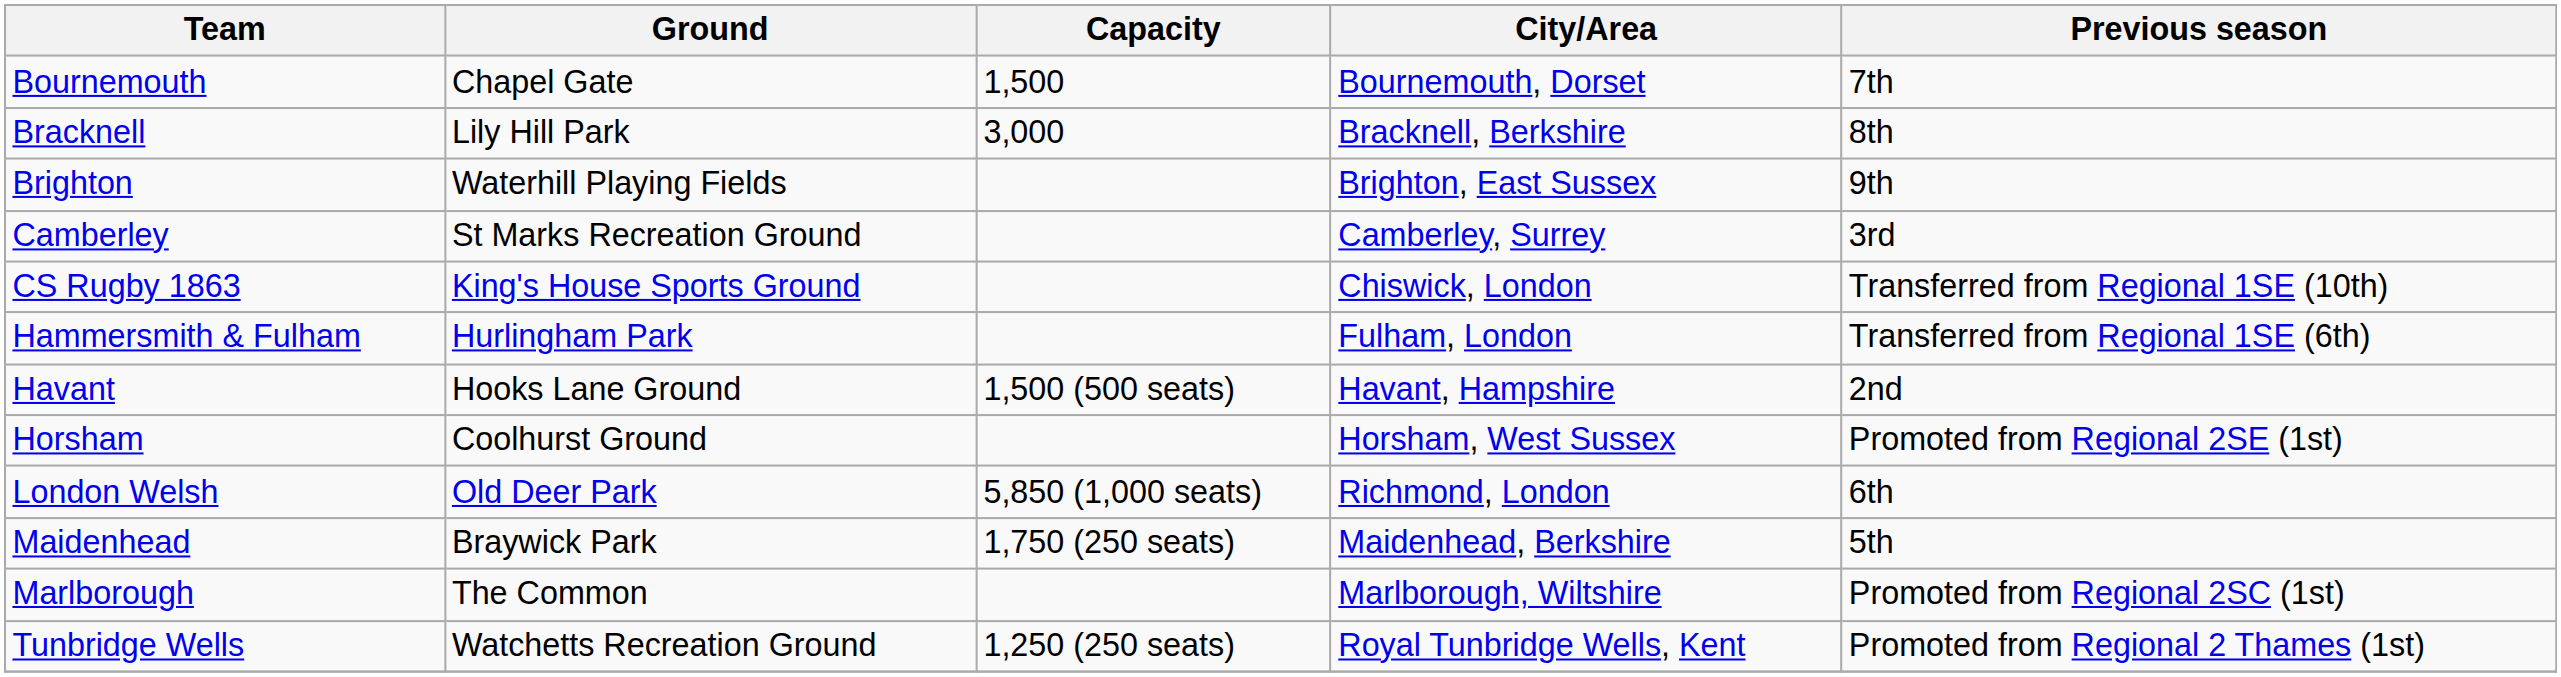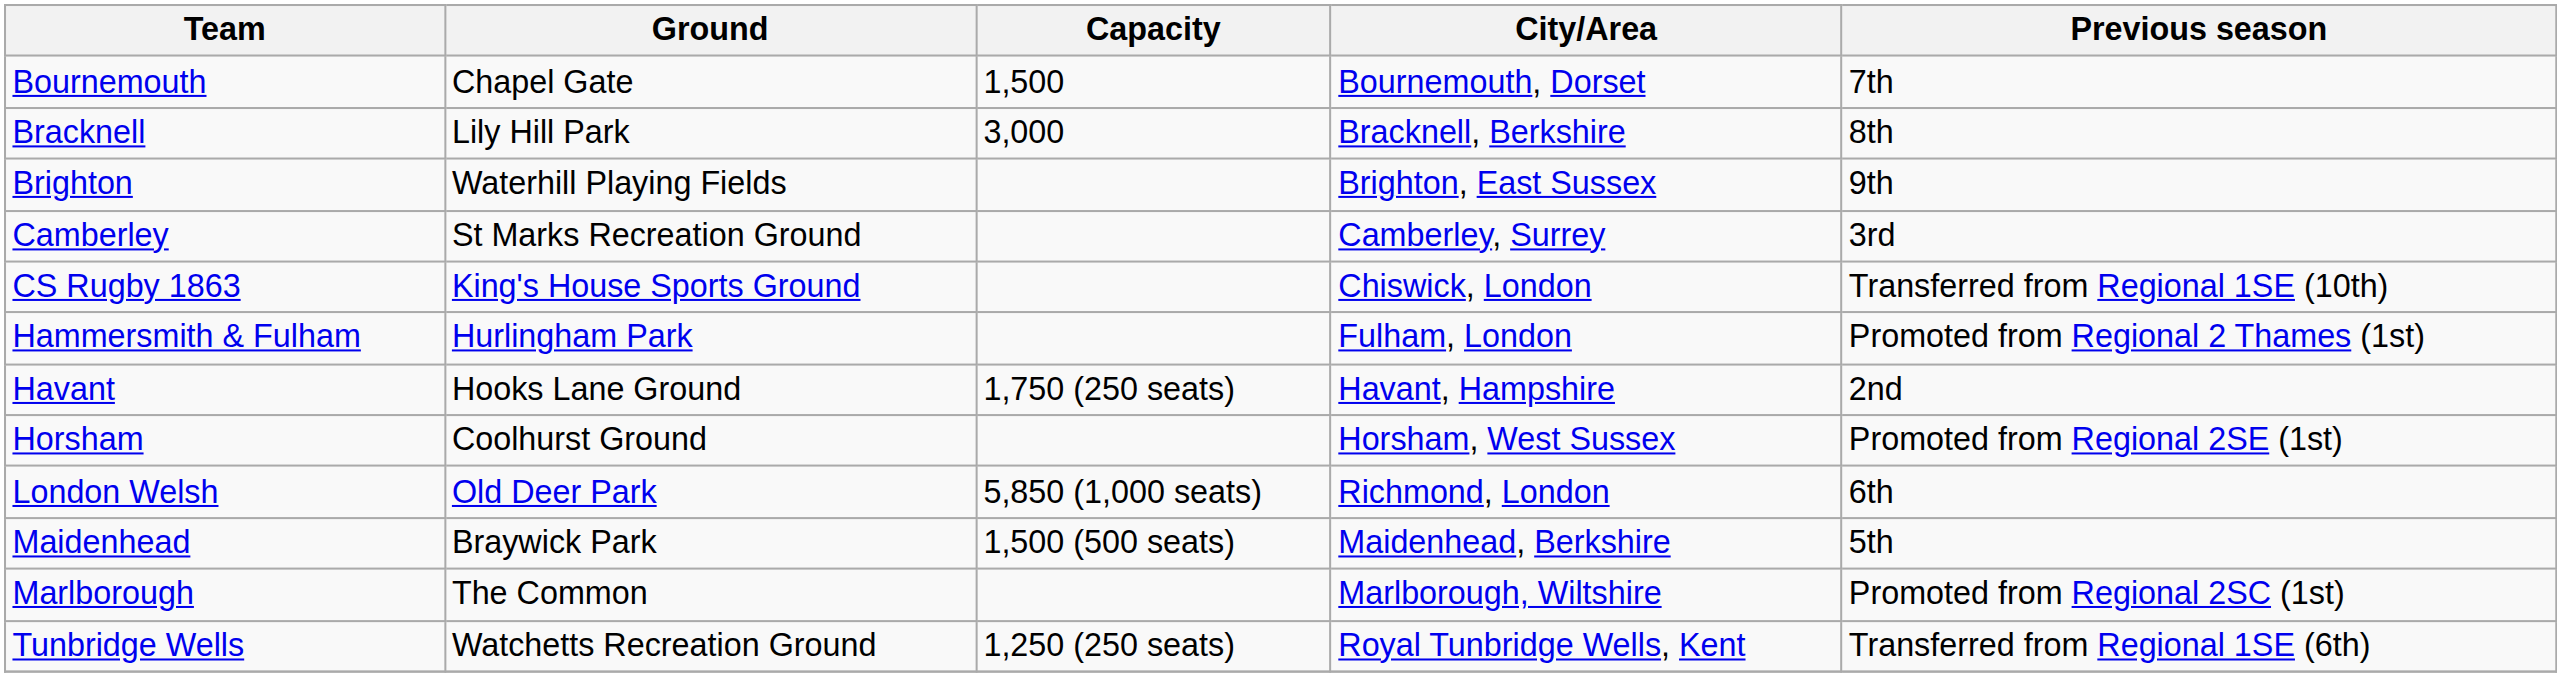Hammersmith & Fulham | Previous season: Transferred from Regional 1SE (6th) -> Promoted from Regional 2 Thames (1st)
Havant | Capacity: 1,500 (500 seats) -> 1,750 (250 seats)
Maidenhead | Capacity: 1,750 (250 seats) -> 1,500 (500 seats)
Tunbridge Wells | Previous season: Promoted from Regional 2 Thames (1st) -> Transferred from Regional 1SE (6th)
